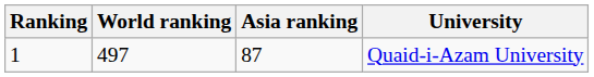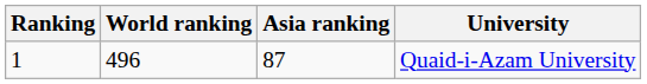Quaid-i-Azam University | World ranking: 497 -> 496
